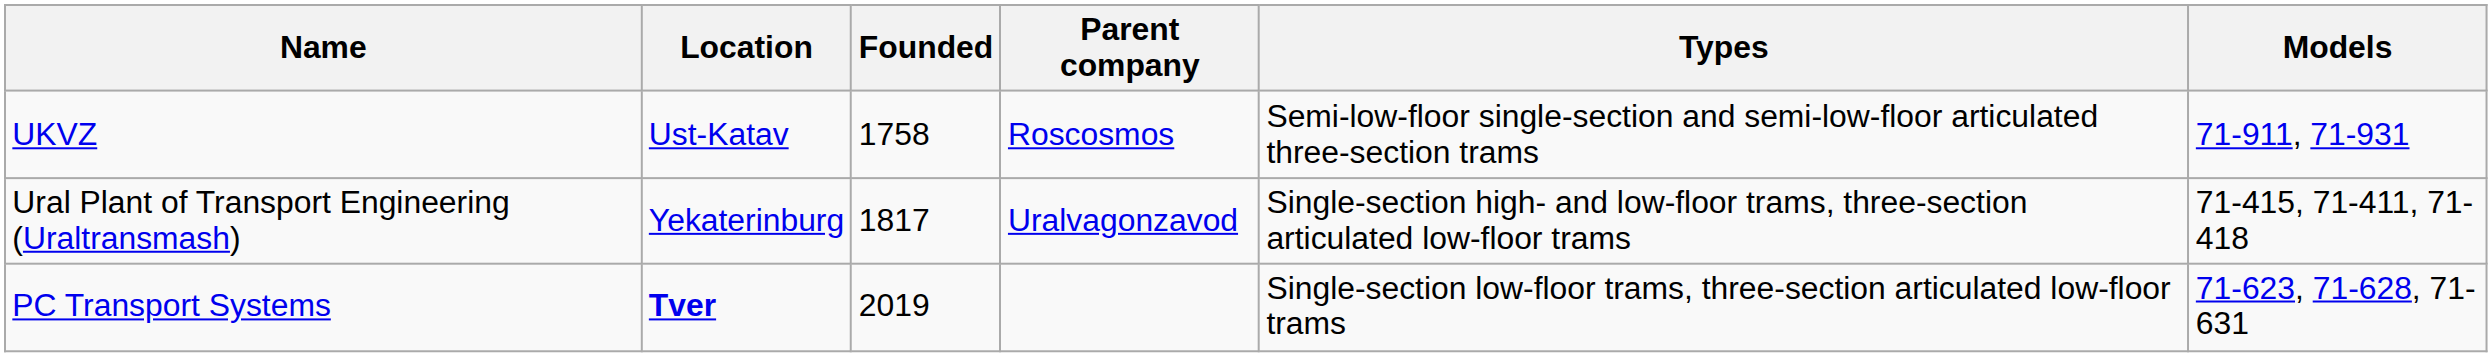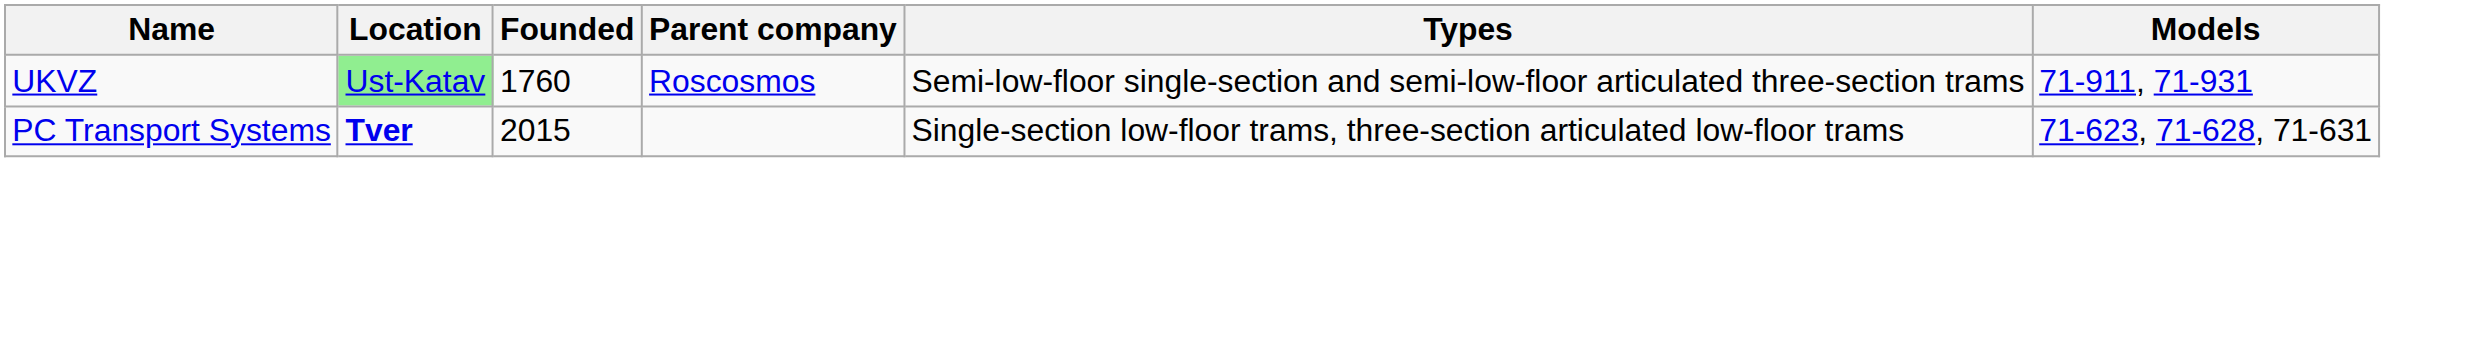UKVZ | Location: no background -> lightgreen background
UKVZ | Founded: 1758 -> 1760
- row: Ural Plant of Transport Engineering (Uraltransmash) | Yekaterinburg | 1817 | Uralvagonzavod | Single-section high- and low-floor trams, three-section articulated low-floor trams | 71-415, 71-411, 71-418
PC Transport Systems | Founded: 2019 -> 2015
